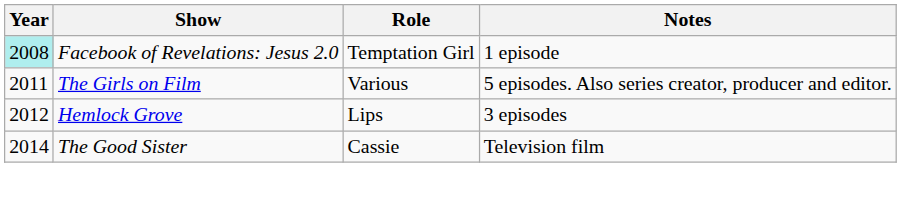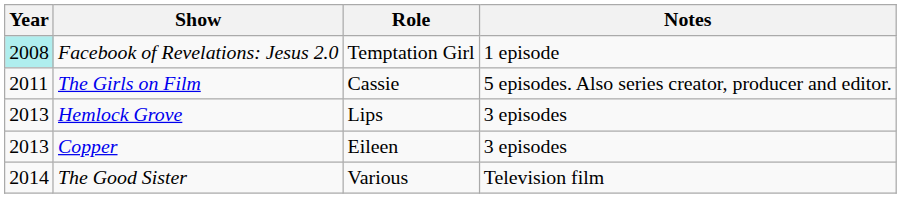The Girls on Film | Role: Various -> Cassie
Hemlock Grove | Year: 2012 -> 2013
+ row: 2013 | Copper | Eileen | 3 episodes
The Good Sister | Role: Cassie -> Various
